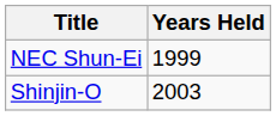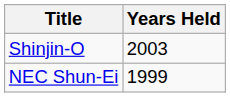rows swapped: NEC Shun-Ei <-> Shinjin-O
